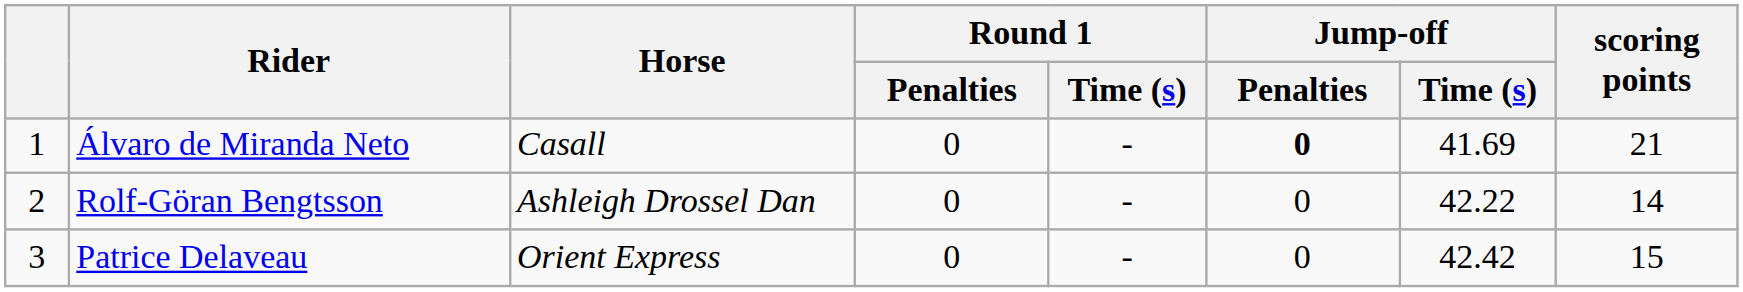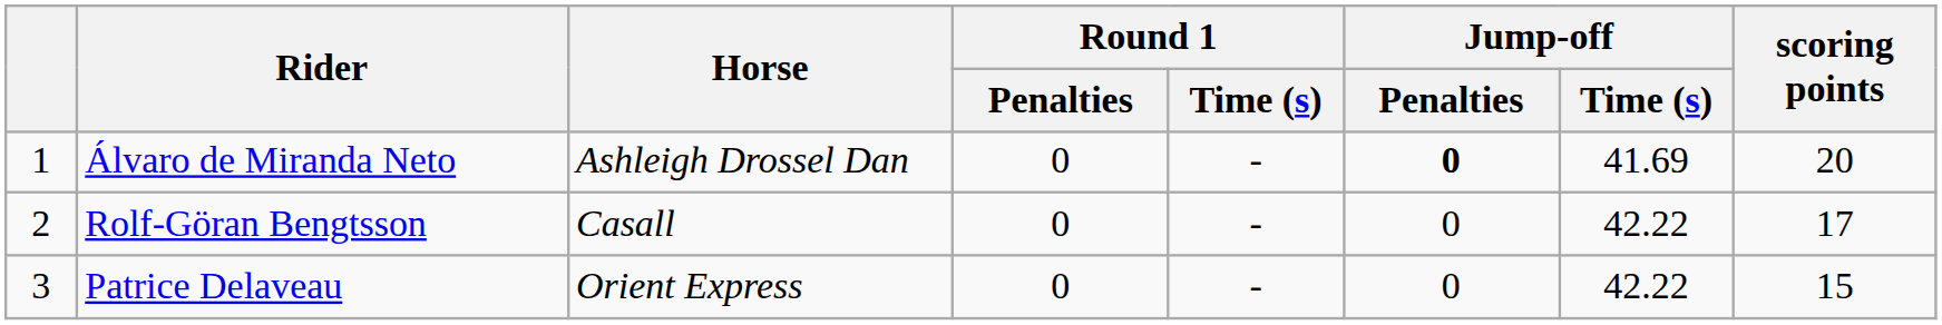Álvaro de Miranda Neto | Horse: Casall -> Ashleigh Drossel Dan
Álvaro de Miranda Neto | scoring points: 21 -> 20
Rolf-Göran Bengtsson | Horse: Ashleigh Drossel Dan -> Casall
Rolf-Göran Bengtsson | scoring points: 14 -> 17
Patrice Delaveau | Jump-off / Time (s): 42.42 -> 42.22
